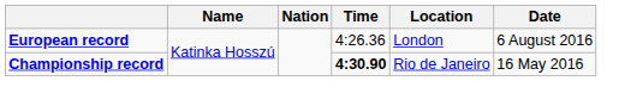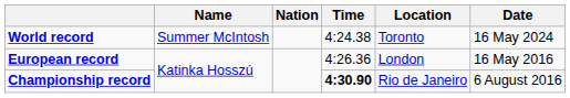+ row: World record | Summer McIntosh | 4:24.38 | Toronto | 16 May 2024
European record | Date: 6 August 2016 -> 16 May 2016
Championship record | Date: 16 May 2016 -> 6 August 2016
